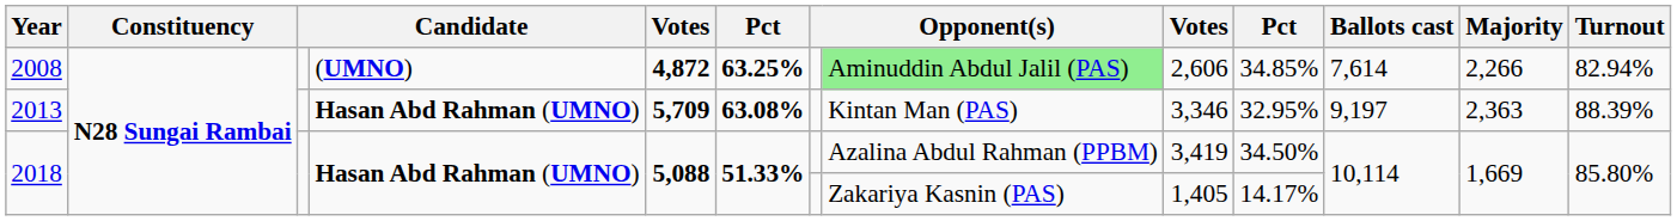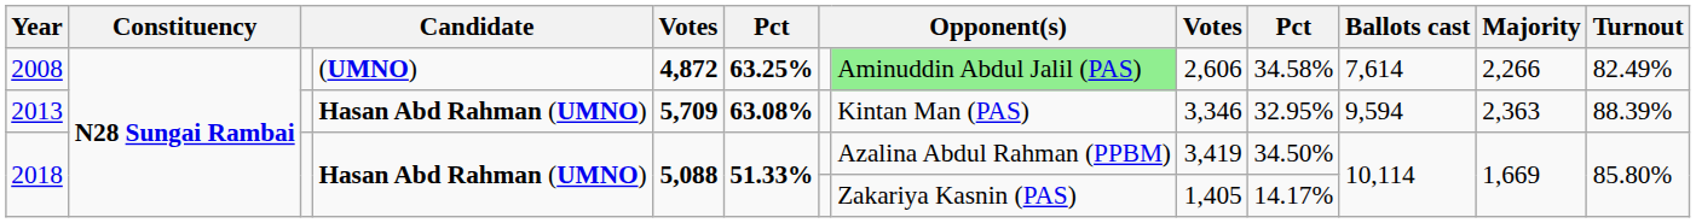2008 | column 10: 34.85% -> 34.58%
2008 | Turnout: 82.94% -> 82.49%
2013 | Ballots cast: 9,197 -> 9,594
